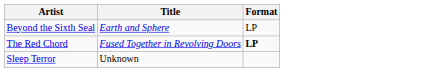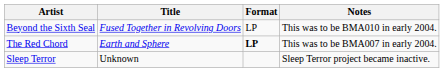+ column: Notes | This was to be BMA010 in early 2004. | This was to be BMA007 in early 2004. | Sleep Terror project became inactive.
Beyond the Sixth Seal | Title: Earth and Sphere -> Fused Together in Revolving Doors
The Red Chord | Title: Fused Together in Revolving Doors -> Earth and Sphere
